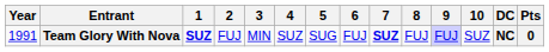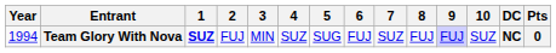Team Glory With Nova | Year: 1991 -> 1994
Team Glory With Nova | 7: bold -> normal
